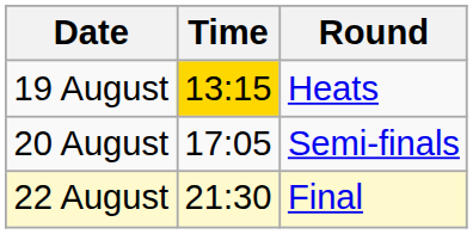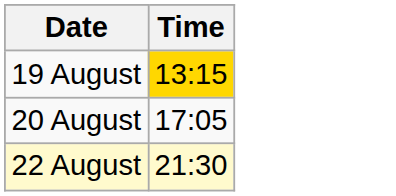- column: Round | Heats | Semi-finals | Final
